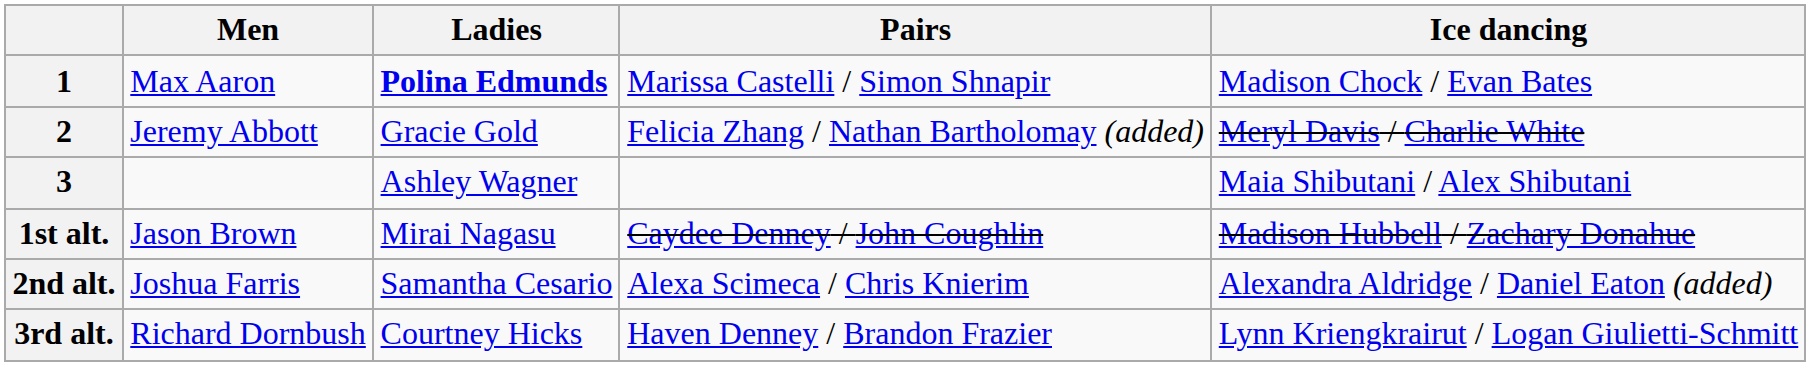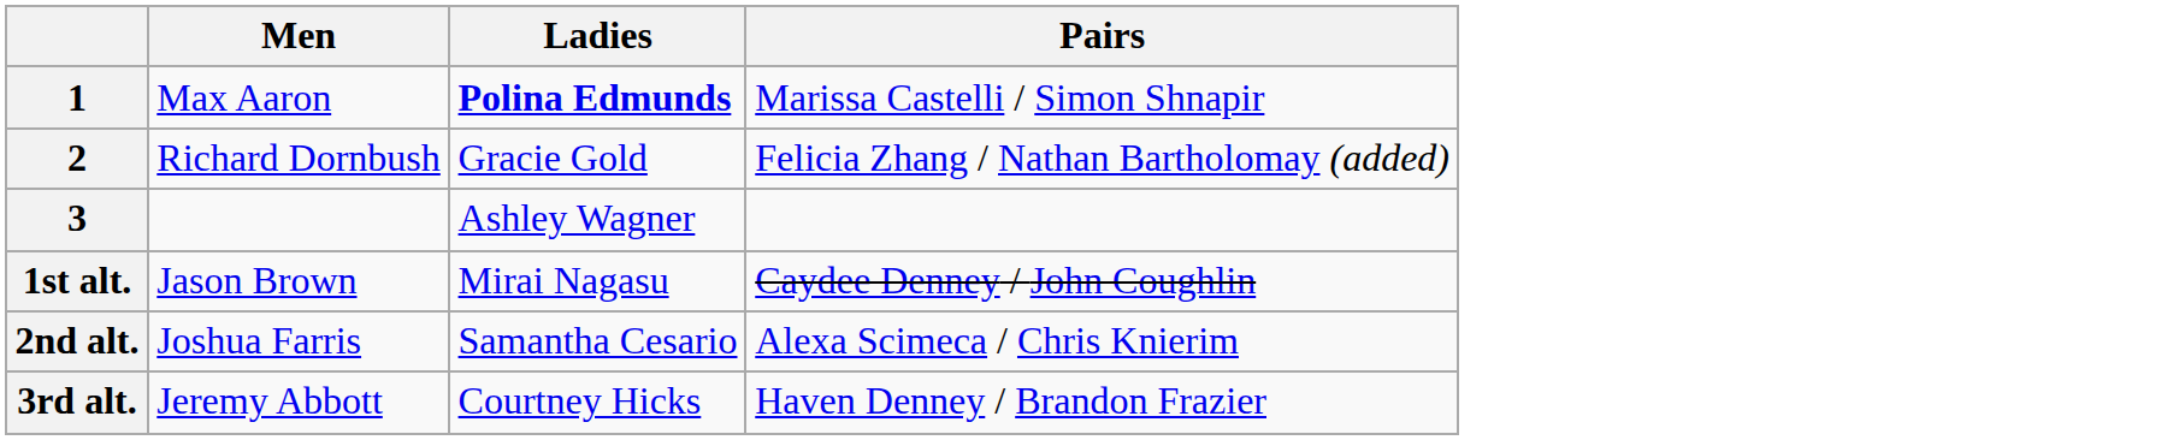- column: Ice dancing | Madison Chock / Evan Bates | Meryl Davis / Charlie White | Maia Shibutani / Alex Shibutani | Madison Hubbell / Zachary Donahue | Alexandra Aldridge / Daniel Eaton (added) | Lynn Kriengkrairut / Logan Giulietti-Schmitt
2 | Men: Jeremy Abbott -> Richard Dornbush
3rd alt. | Men: Richard Dornbush -> Jeremy Abbott
